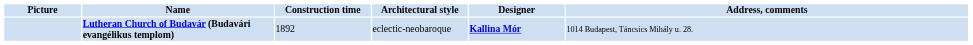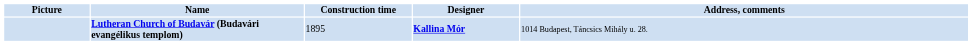- column: Architectural style | eclectic-neobaroque
Lutheran Church of Budavár (Budavári evangélikus templom) | Construction time: 1892 -> 1895
